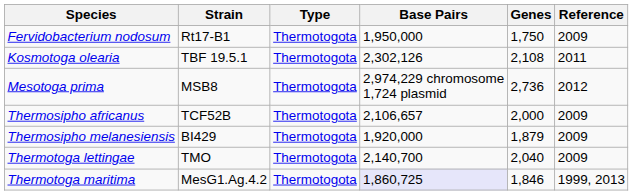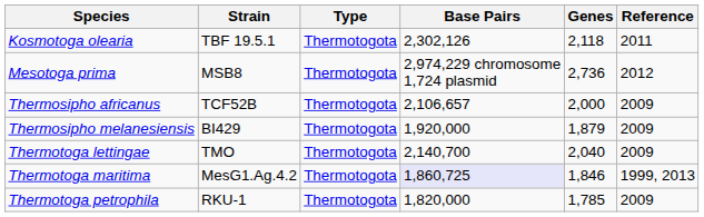- row: Fervidobacterium nodosum | Rt17-B1 | Thermotogota | 1,950,000 | 1,750 | 2009
Kosmotoga olearia | Genes: 2,108 -> 2,118
+ row: Thermotoga petrophila | RKU-1 | Thermotogota | 1,820,000 | 1,785 | 2009
